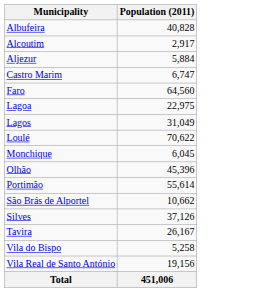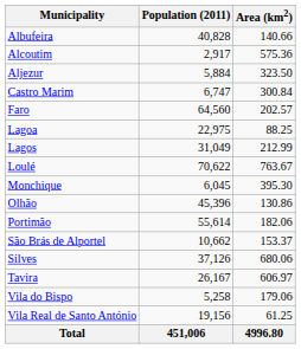+ column: Area (km2) | 140.66 | 575.36 | 323.50 | 300.84 | 202.57 | 88.25 | 212.99 | 763.67 | 395.30 | 130.86 | 182.06 | 153.37 | 680.06 | 606.97 | 179.06 | 61.25 | 4996.80
